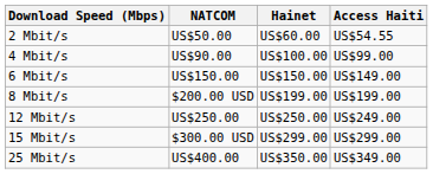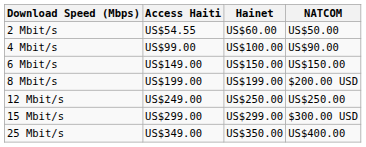columns swapped: NATCOM <-> Access Haiti
